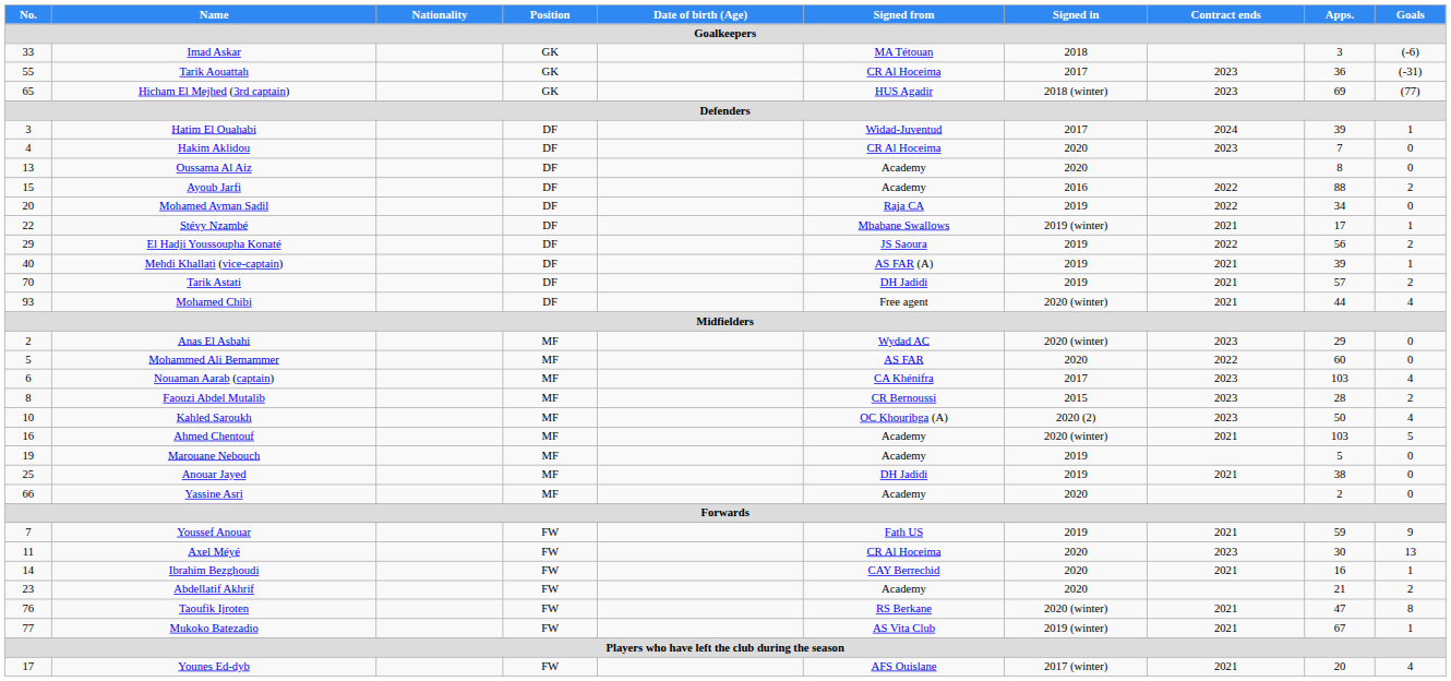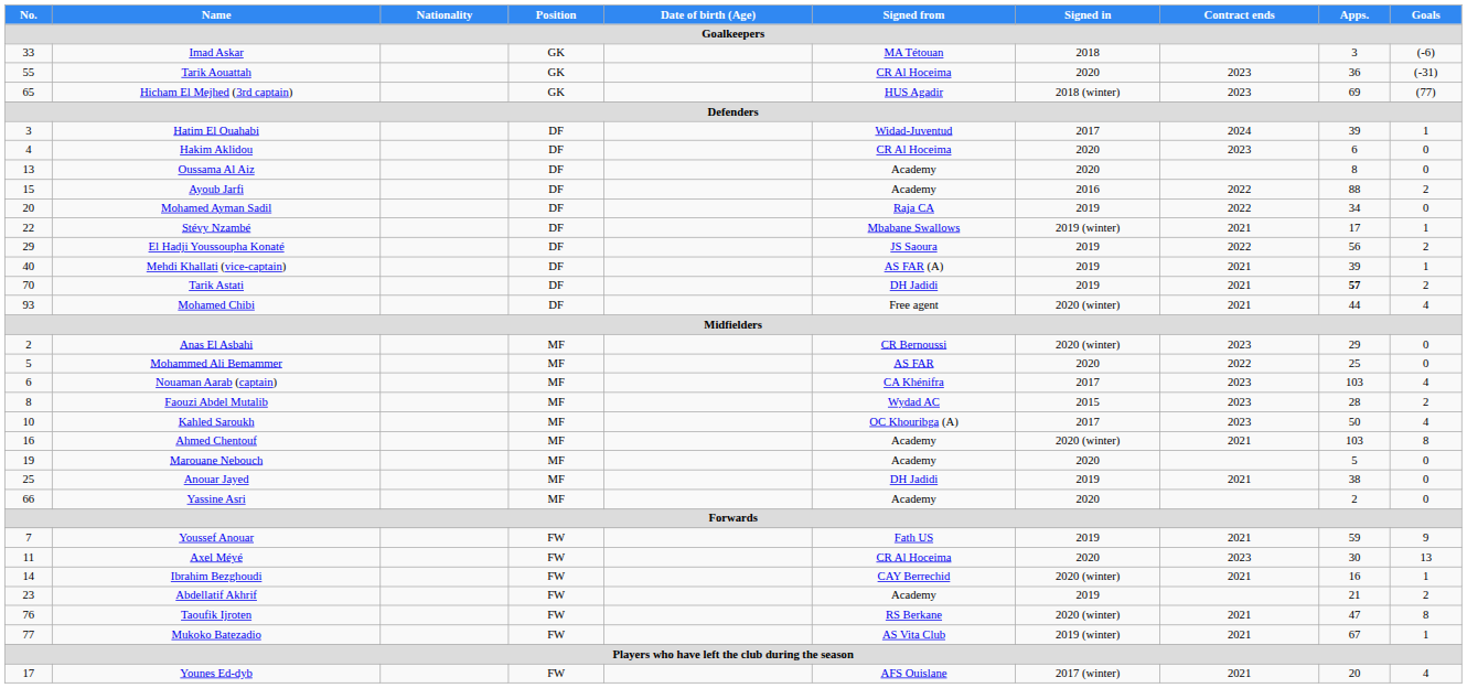Tarik Aouattah | Signed in: 2017 -> 2020
Hakim Aklidou | Apps.: 7 -> 6
Tarik Astati | Apps.: normal -> bold
Anas El Asbahi | Signed from: Wydad AC -> CR Bernoussi
Mohammed Ali Bemammer | Apps.: 60 -> 25
Faouzi Abdel Mutalib | Signed from: CR Bernoussi -> Wydad AC
Kahled Saroukh | Signed in: 2020 (2) -> 2017
Ahmed Chentouf | Goals: 5 -> 8
Marouane Nebouch | Signed in: 2019 -> 2020
Ibrahim Bezghoudi | Signed in: 2020 -> 2020 (winter)
Abdellatif Akhrif | Signed in: 2020 -> 2019
